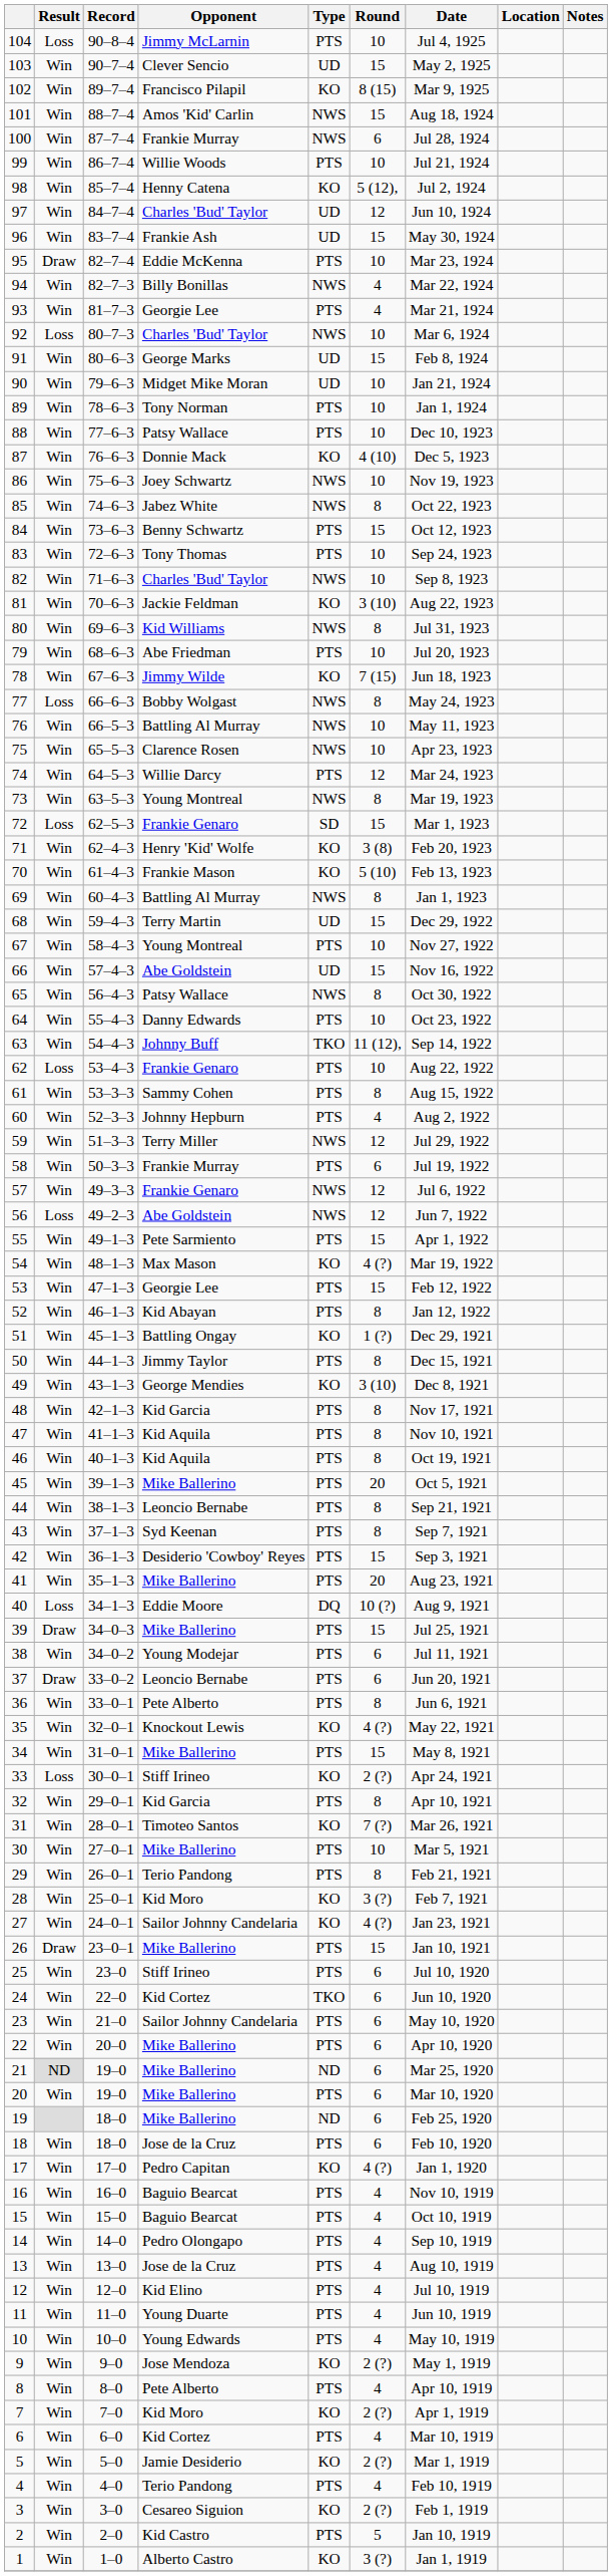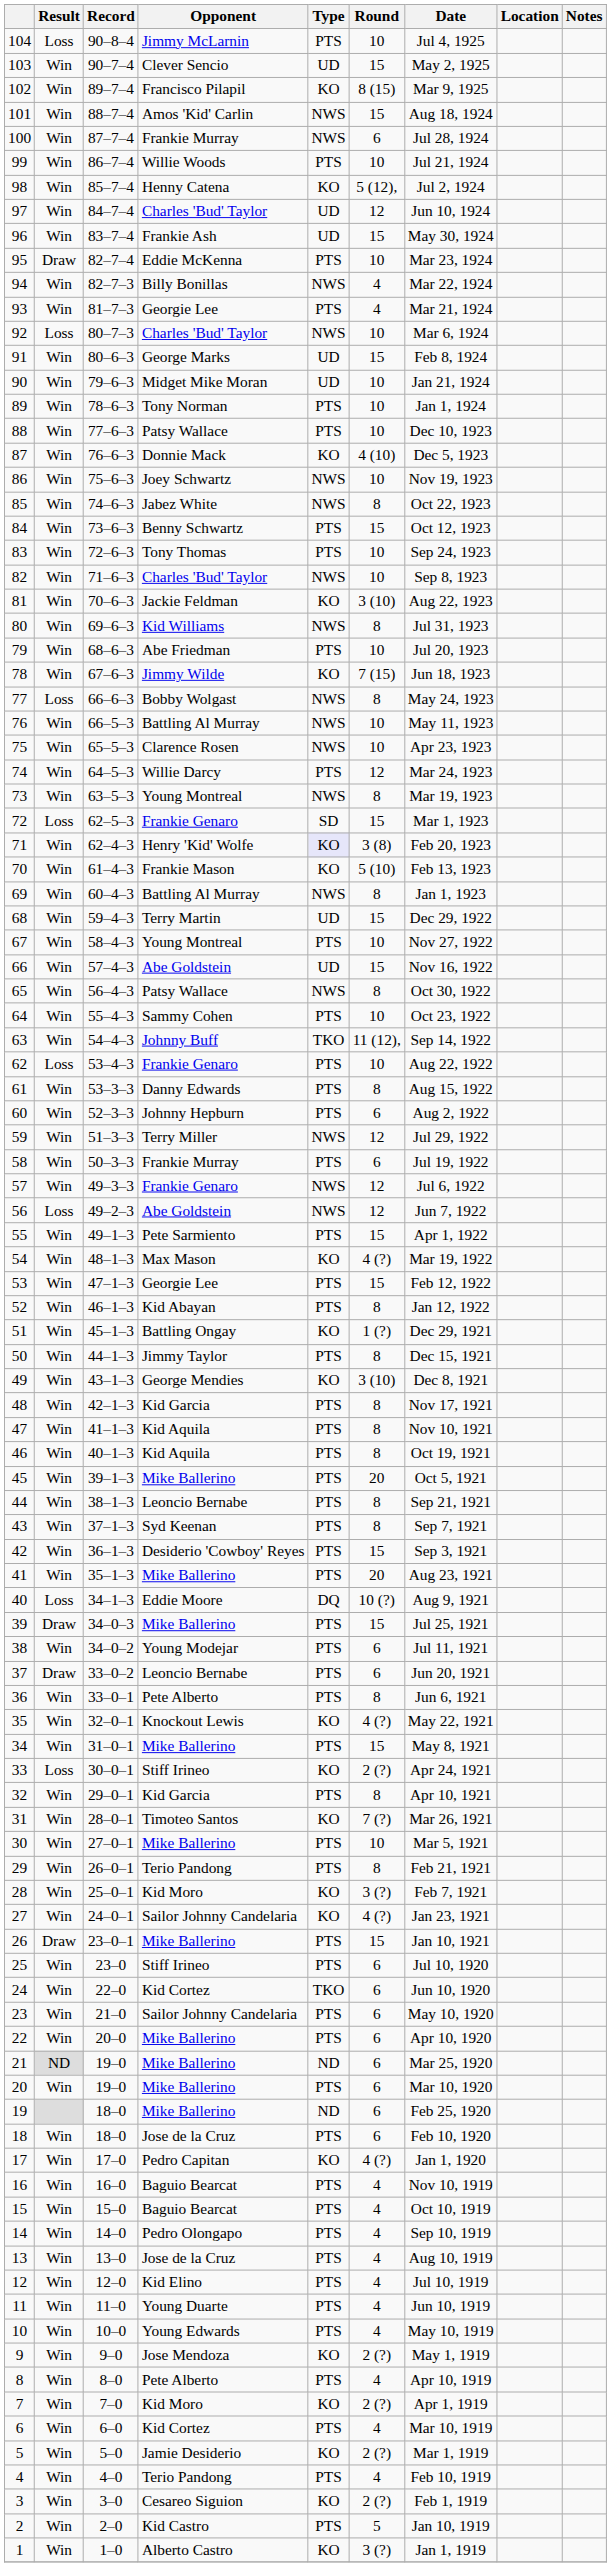71 | Type: no background -> lavender background
64 | Opponent: Danny Edwards -> Sammy Cohen
61 | Opponent: Sammy Cohen -> Danny Edwards
60 | Round: 4 -> 6
